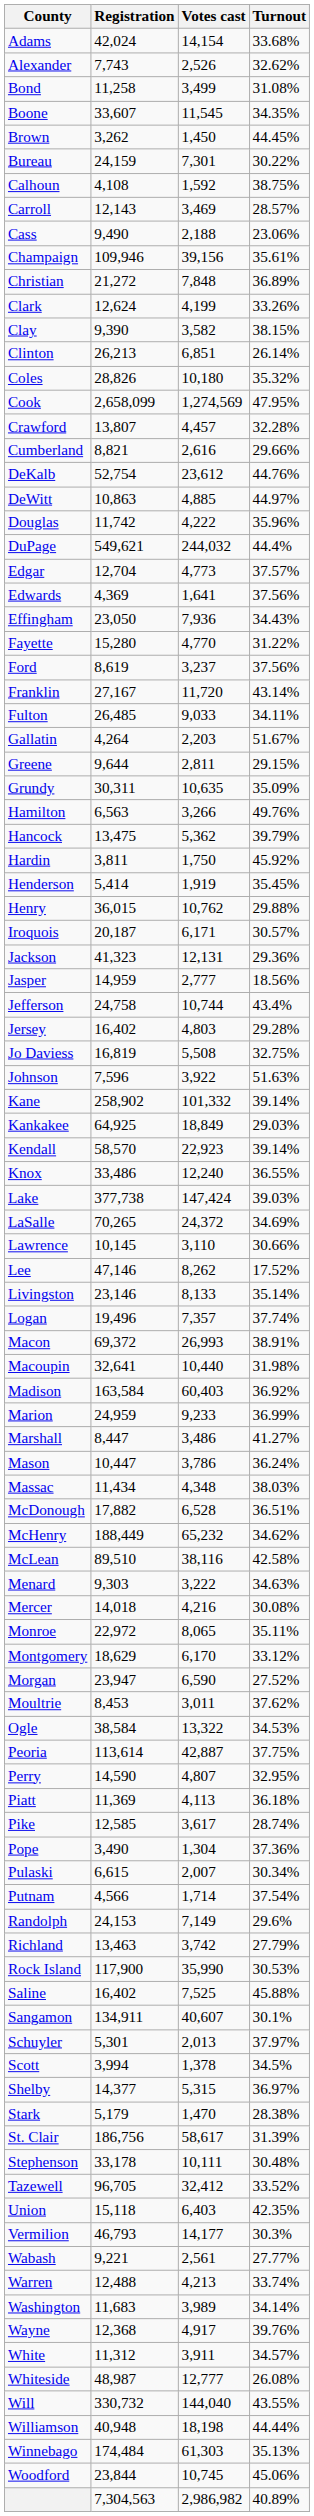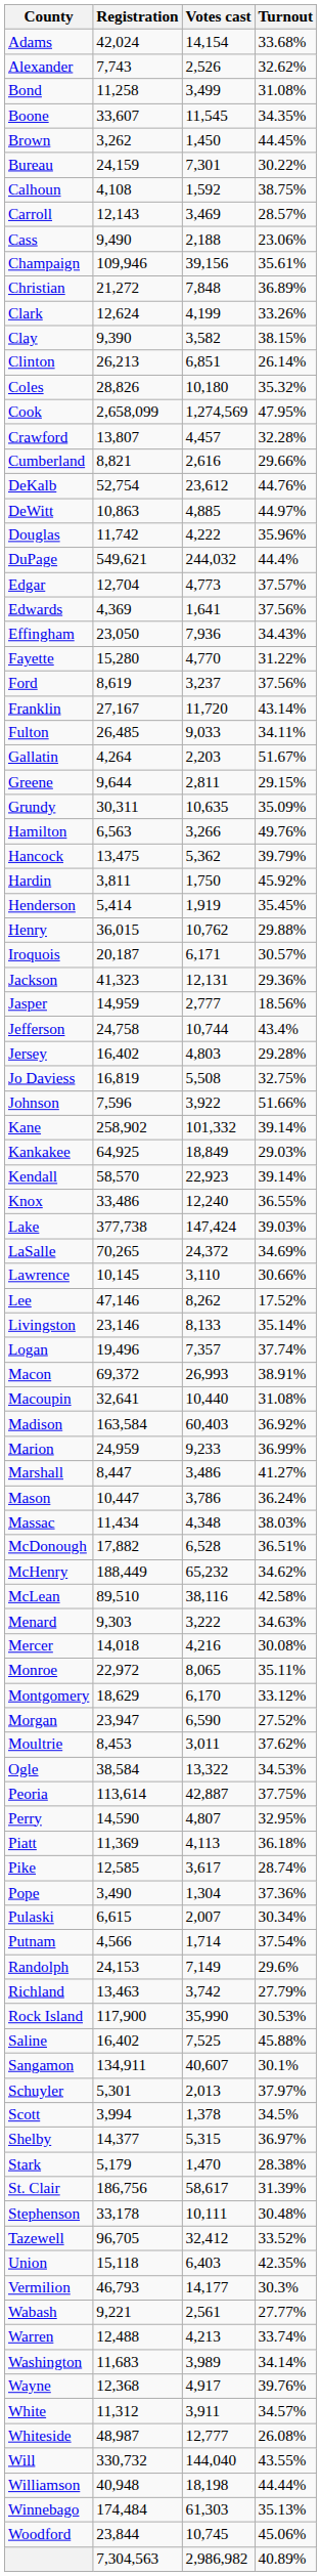Johnson | Turnout: 51.63% -> 51.66%
Macoupin | Turnout: 31.98% -> 31.08%
